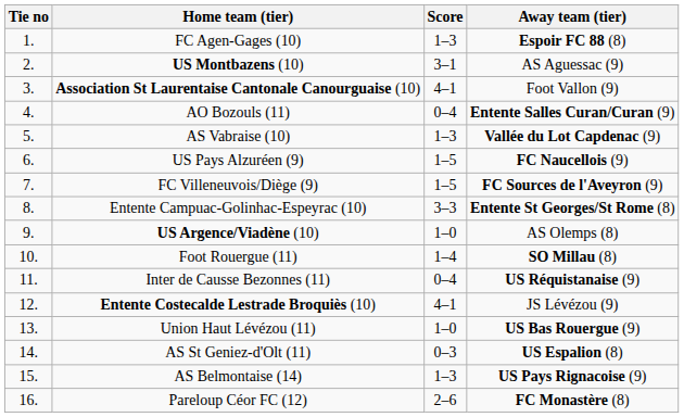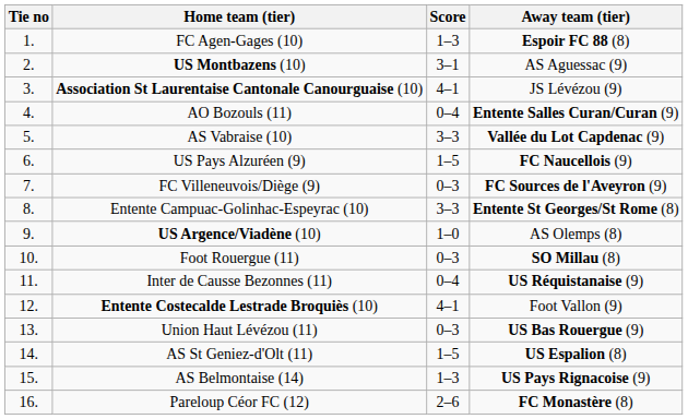Association St Laurentaise Cantonale Canourguaise (10) | Away team (tier): Foot Vallon (9) -> JS Lévézou (9)
AS Vabraise (10) | Score: 1–3 -> 3–3
FC Villeneuvois/Diège (9) | Score: 1–5 -> 0–3
Foot Rouergue (11) | Score: 1–4 -> 0–3
Entente Costecalde Lestrade Broquiès (10) | Away team (tier): JS Lévézou (9) -> Foot Vallon (9)
Union Haut Lévézou (11) | Score: 1–0 -> 0–3
AS St Geniez-d'Olt (11) | Score: 0–3 -> 1–5
